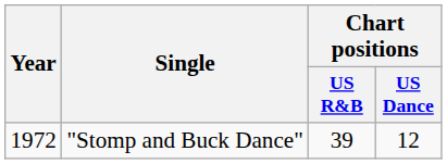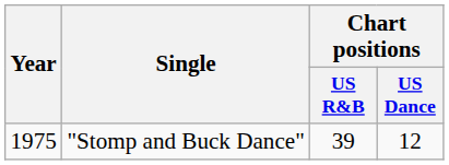"Stomp and Buck Dance" | Year: 1972 -> 1975
